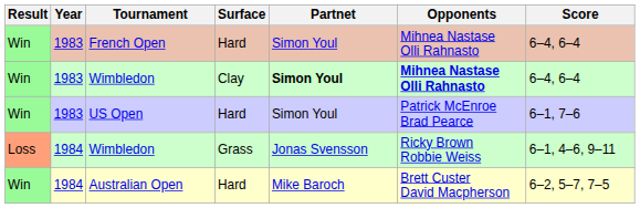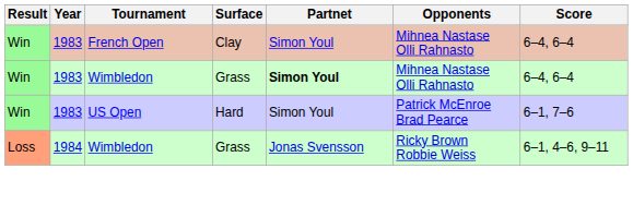French Open | Surface: Hard -> Clay
Win / Wimbledon | Surface: Clay -> Grass
Win / Wimbledon | Opponents: bold -> normal
- row: Win | 1984 | Australian Open | Hard | Mike Baroch | Brett Custer David Macpherson | 6–2, 5–7, 7–5
